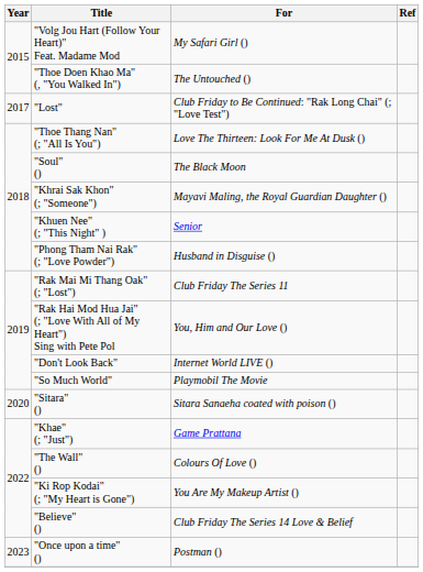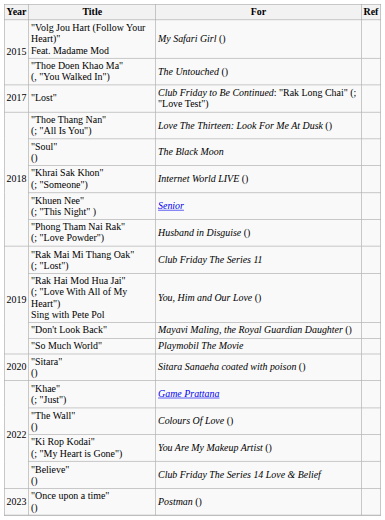"Khrai Sak Khon" (; "Someone") | For: Mayavi Maling, the Royal Guardian Daughter () -> Internet World LIVE ()
"Don't Look Back" | For: Internet World LIVE () -> Mayavi Maling, the Royal Guardian Daughter ()
